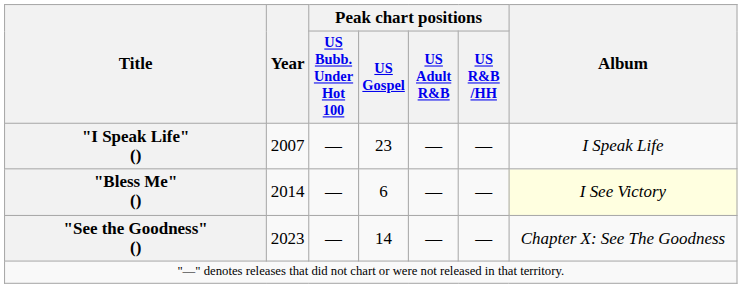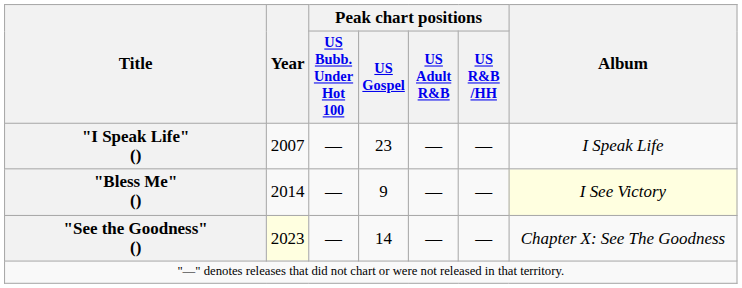"Bless Me" () | Peak chart positions / US Gospel: 6 -> 9
"See the Goodness" () | Year: no background -> lightyellow background
